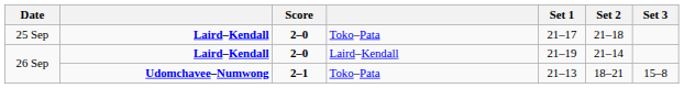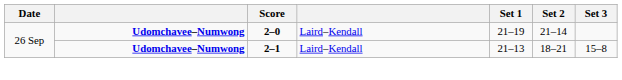- row: 25 Sep | Laird–Kendall | 2–0 | Toko–Pata | 21–17 | 21–18
26 Sep / 2–0 | column 2: Laird–Kendall -> Udomchavee–Numwong
26 Sep / 2–1 | column 4: Toko–Pata -> Laird–Kendall
